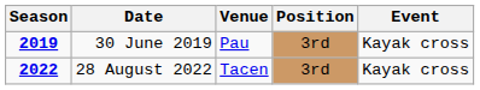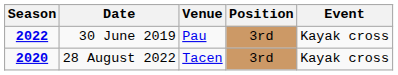30 June 2019 | Season: 2019 -> 2022
28 August 2022 | Season: 2022 -> 2020
